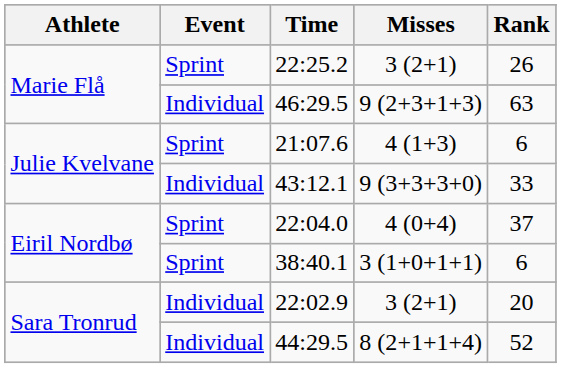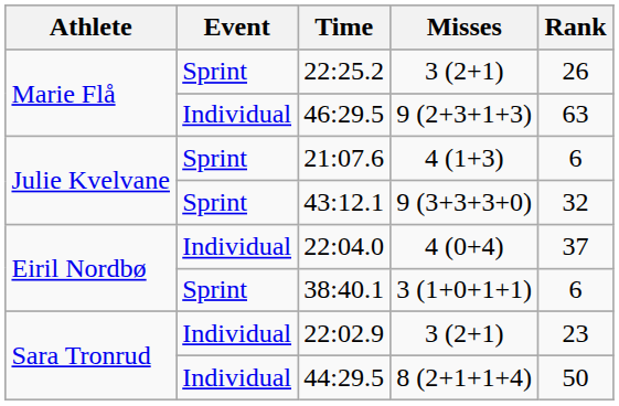43:12.1 | Event: Individual -> Sprint
43:12.1 | Rank: 33 -> 32
22:04.0 | Event: Sprint -> Individual
22:02.9 | Rank: 20 -> 23
44:29.5 | Rank: 52 -> 50
